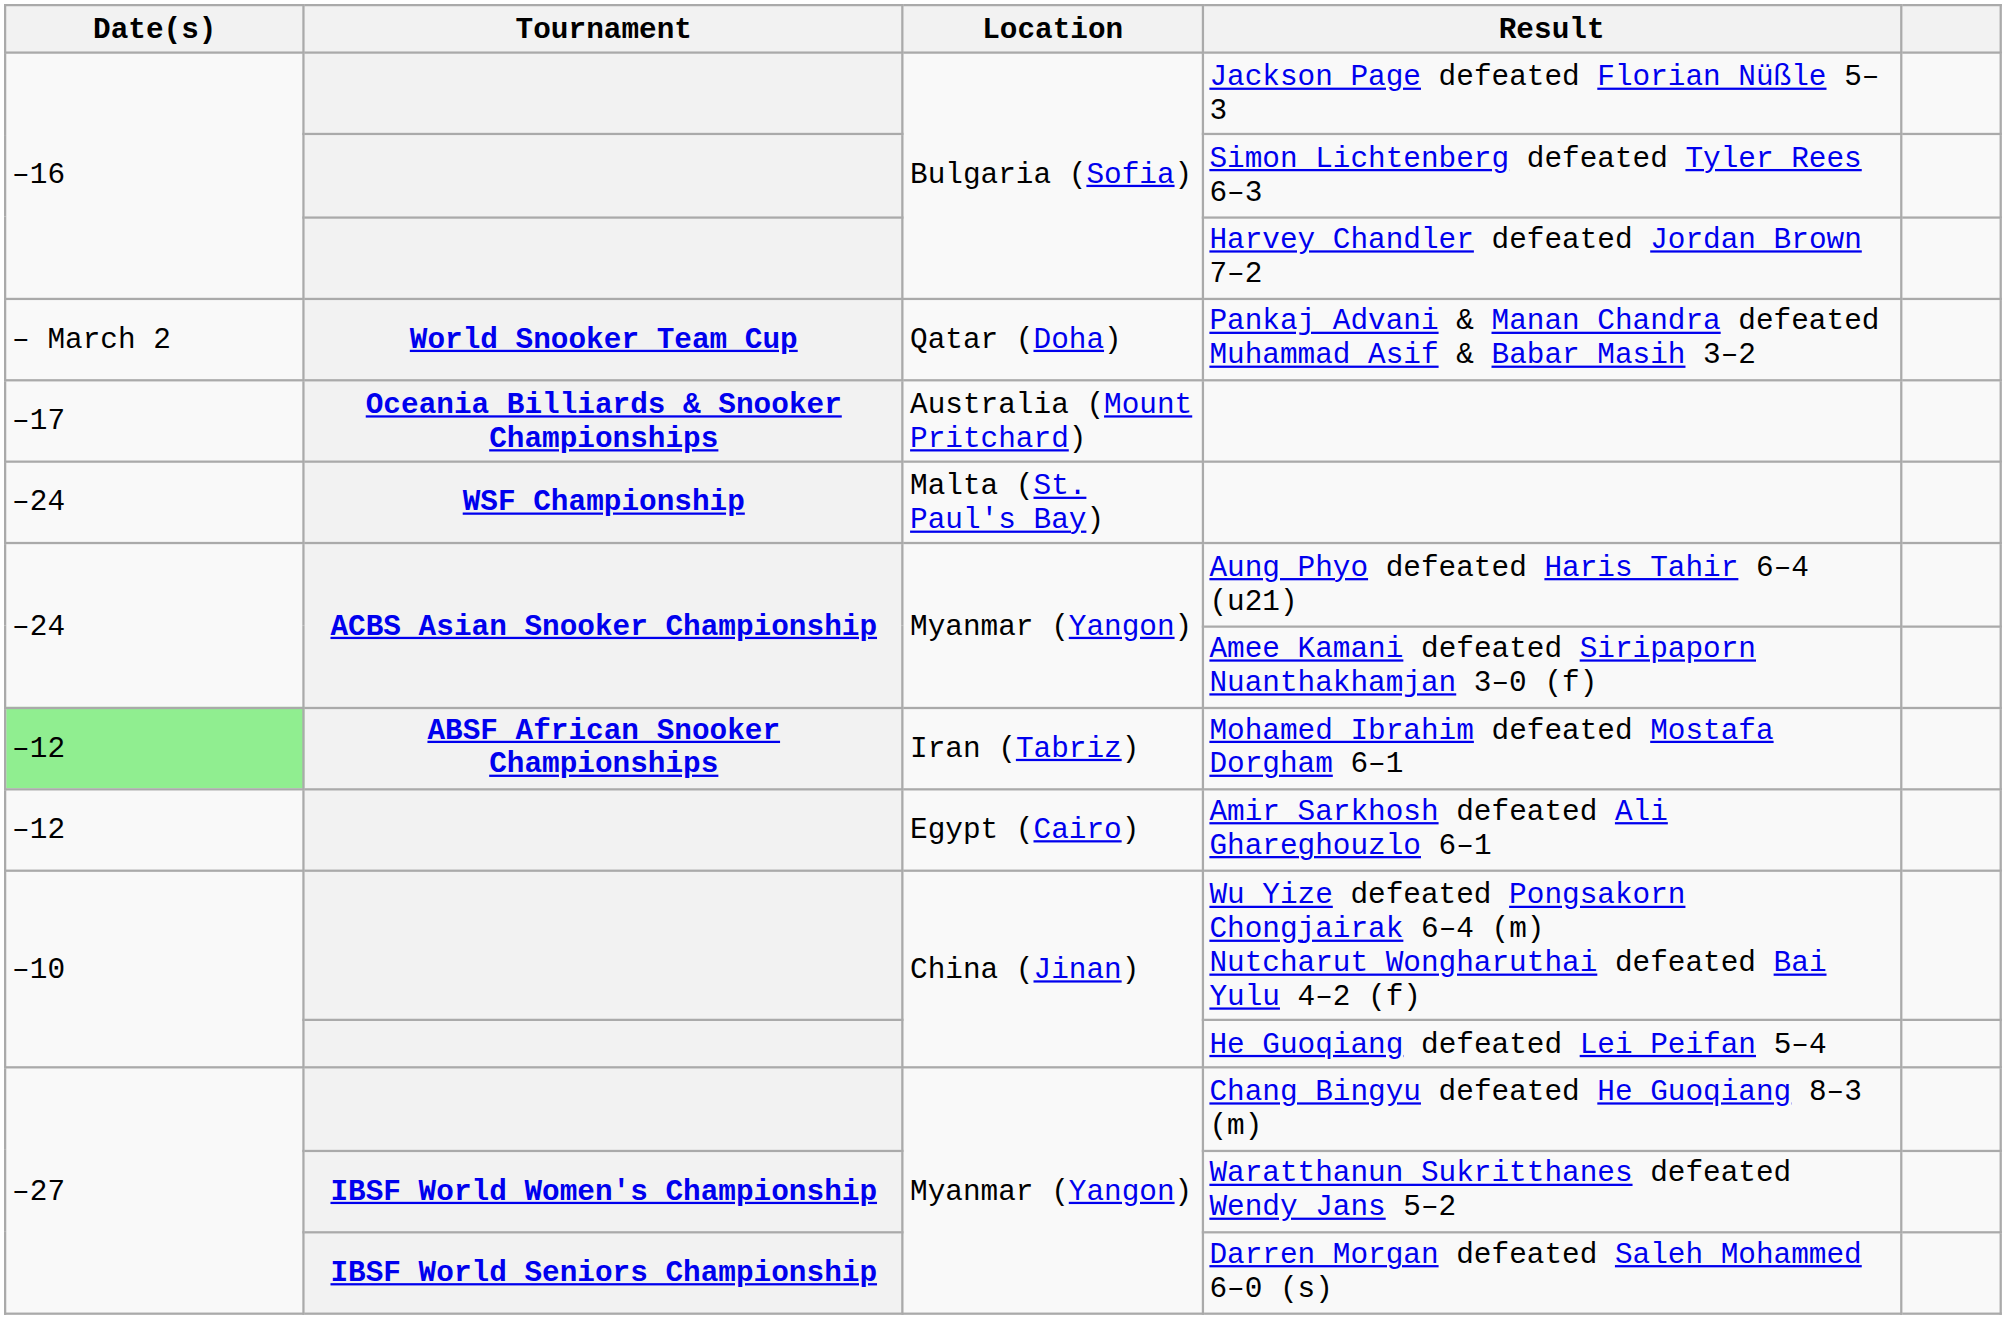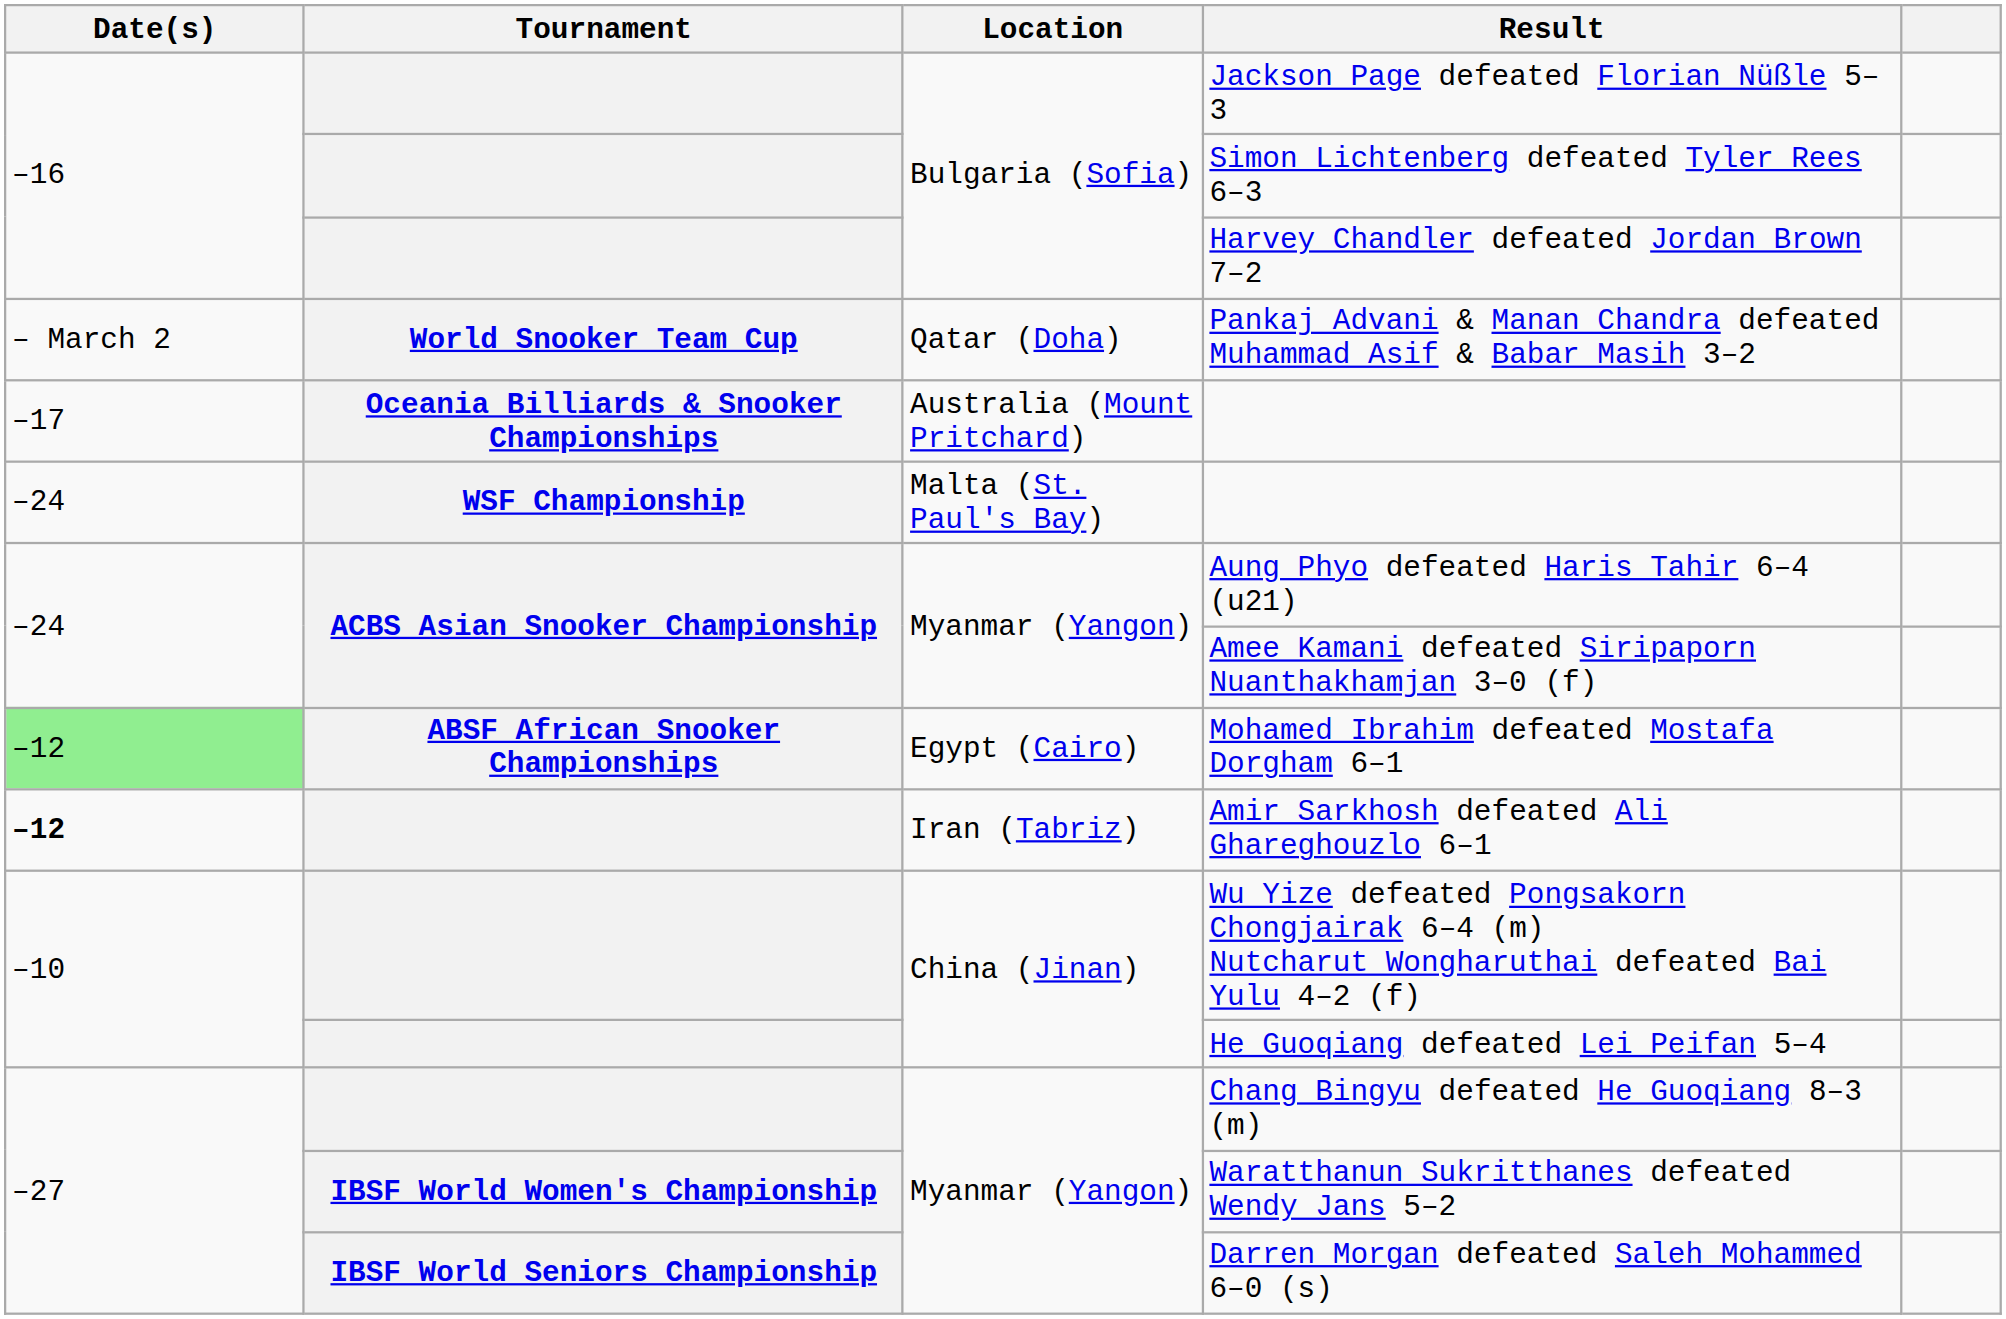Mohamed Ibrahim defeated Mostafa Dorgham 6–1 | Location: Iran (Tabriz) -> Egypt (Cairo)
Amir Sarkhosh defeated Ali Ghareghouzlo 6–1 | Date(s): normal -> bold
Amir Sarkhosh defeated Ali Ghareghouzlo 6–1 | Location: Egypt (Cairo) -> Iran (Tabriz)
